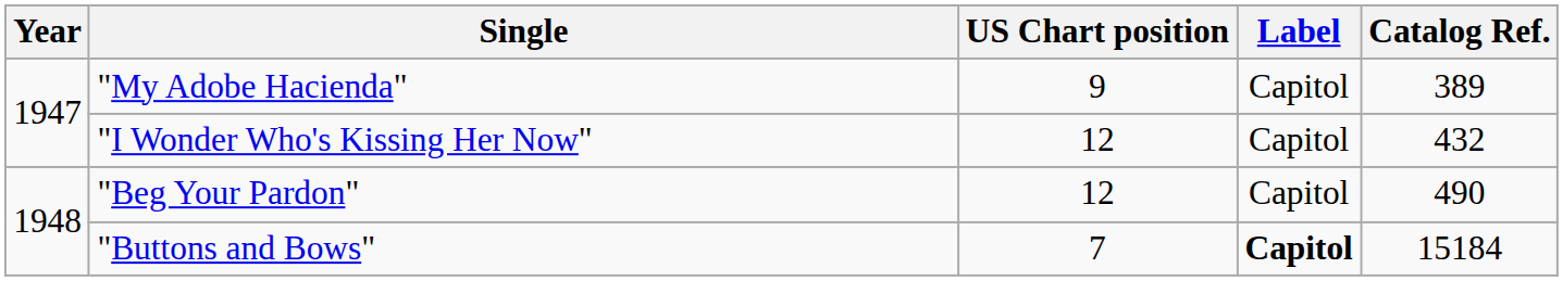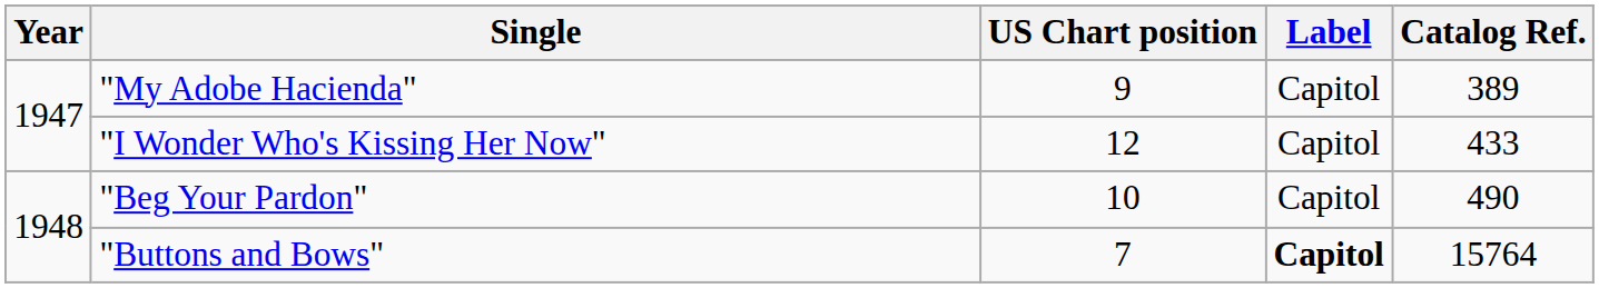"I Wonder Who's Kissing Her Now" | Catalog Ref.: 432 -> 433
"Beg Your Pardon" | US Chart position: 12 -> 10
"Buttons and Bows" | Catalog Ref.: 15184 -> 15764
